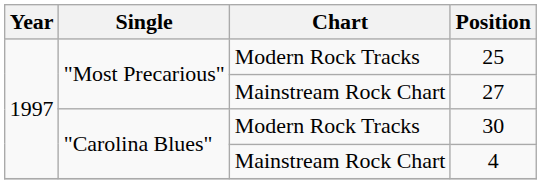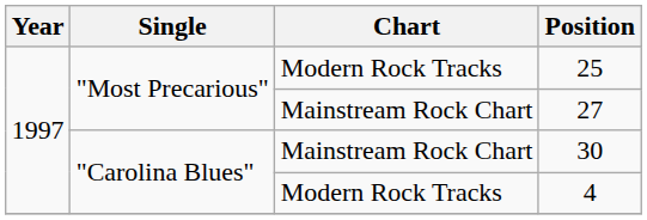30 | Chart: Modern Rock Tracks -> Mainstream Rock Chart
4 | Chart: Mainstream Rock Chart -> Modern Rock Tracks
